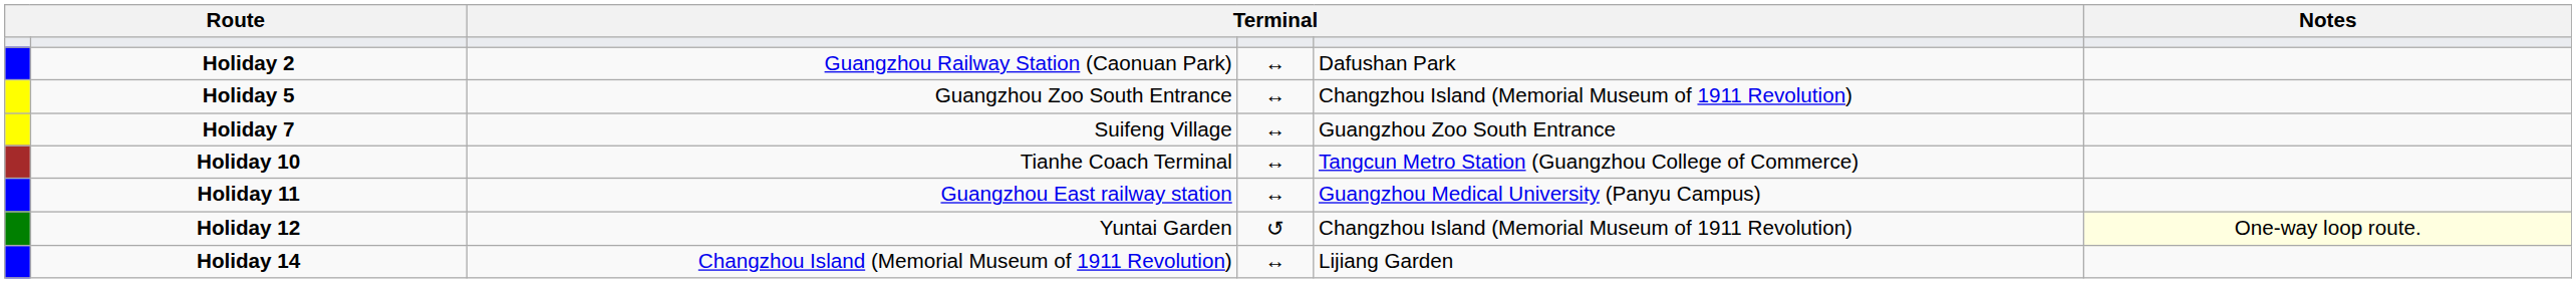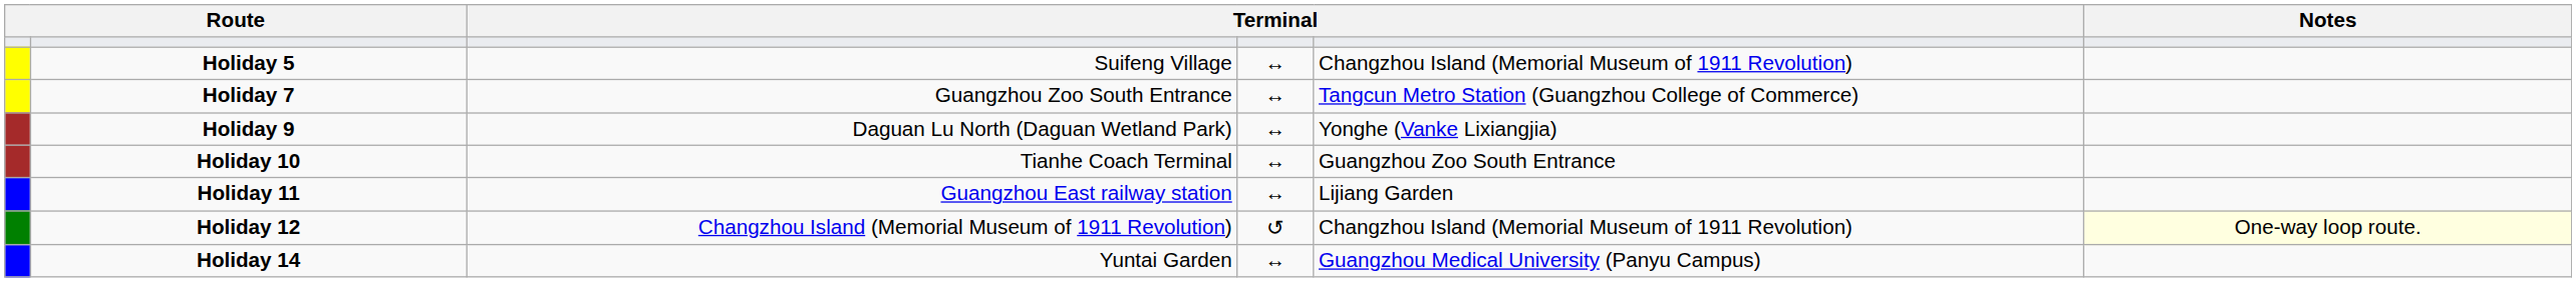- row: Holiday 2 | Guangzhou Railway Station (Caonuan Park) | ↔ | Dafushan Park
Holiday 5 | column 3: Guangzhou Zoo South Entrance -> Suifeng Village
Holiday 7 | column 3: Suifeng Village -> Guangzhou Zoo South Entrance
Holiday 7 | column 5: Guangzhou Zoo South Entrance -> Tangcun Metro Station (Guangzhou College of Commerce)
+ row: Holiday 9 | Daguan Lu North (Daguan Wetland Park) | ↔ | Yonghe (Vanke Lixiangjia)
Holiday 10 | column 5: Tangcun Metro Station (Guangzhou College of Commerce) -> Guangzhou Zoo South Entrance
Holiday 11 | column 5: Guangzhou Medical University (Panyu Campus) -> Lijiang Garden
Holiday 12 | column 3: Yuntai Garden -> Changzhou Island (Memorial Museum of 1911 Revolution)
Holiday 14 | column 3: Changzhou Island (Memorial Museum of 1911 Revolution) -> Yuntai Garden
Holiday 14 | column 5: Lijiang Garden -> Guangzhou Medical University (Panyu Campus)
